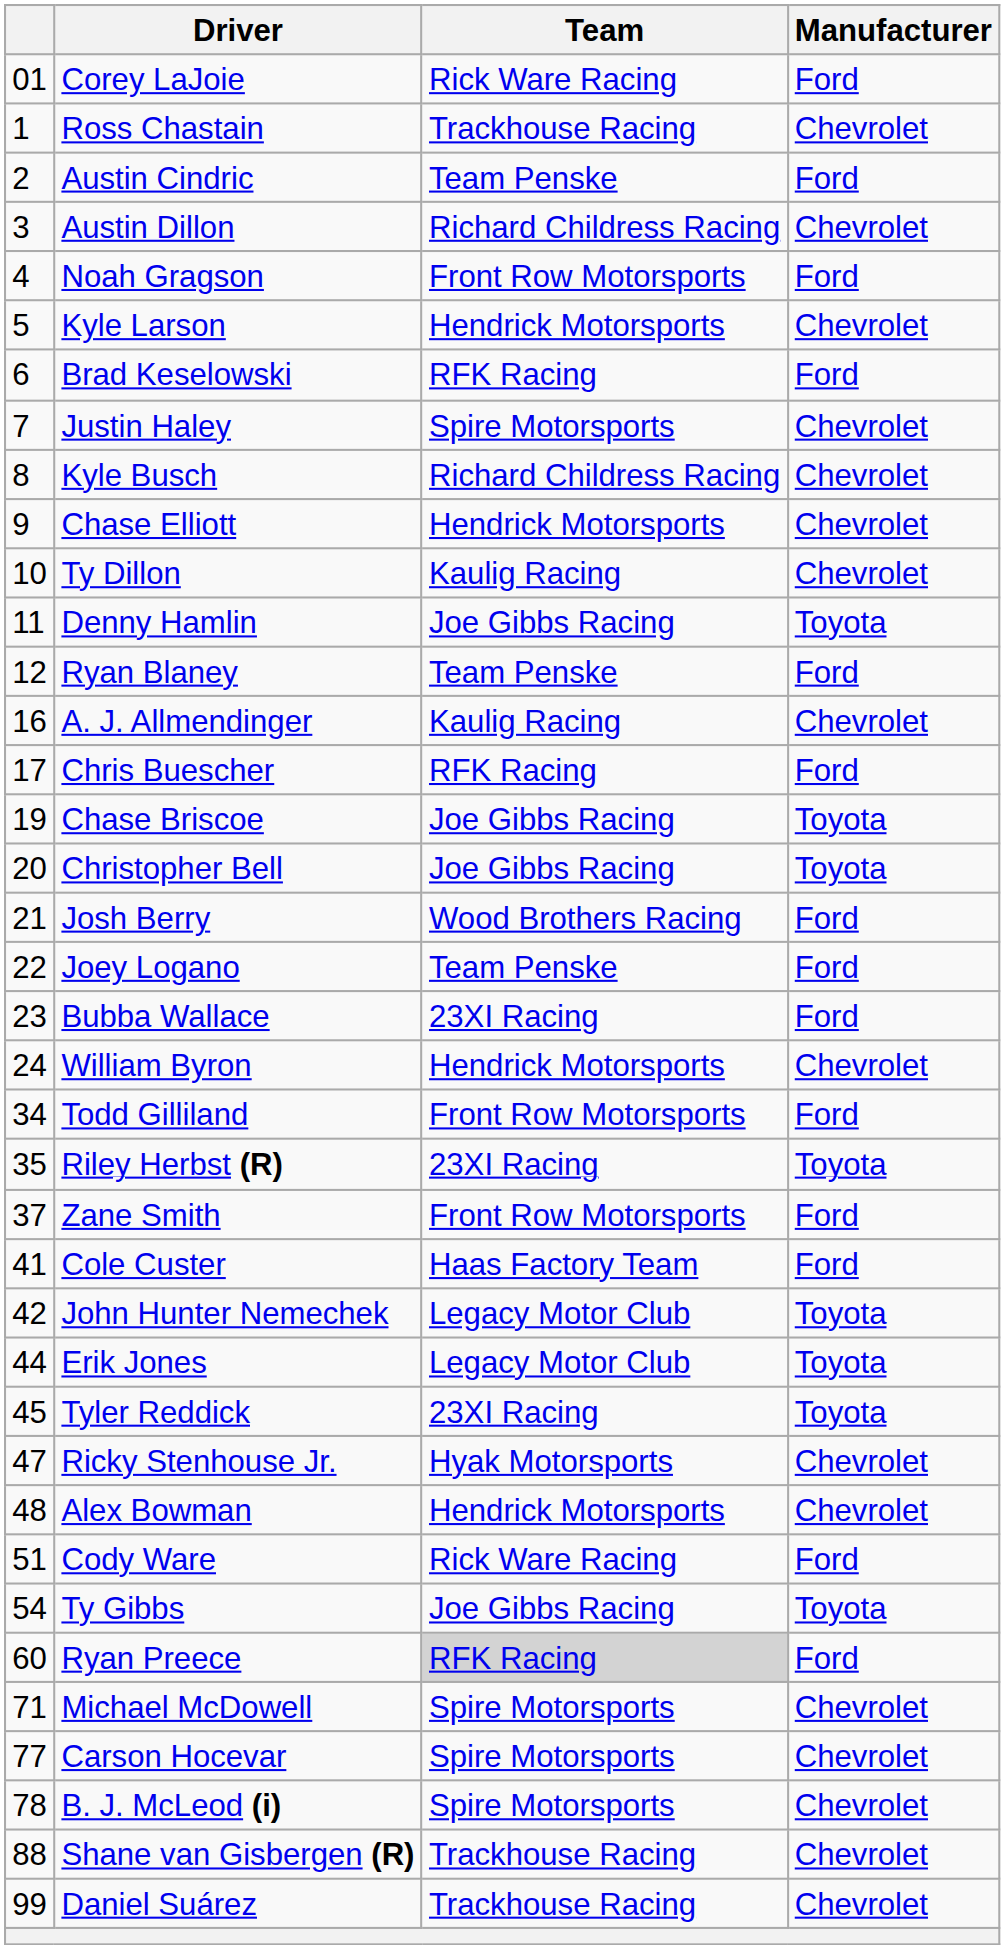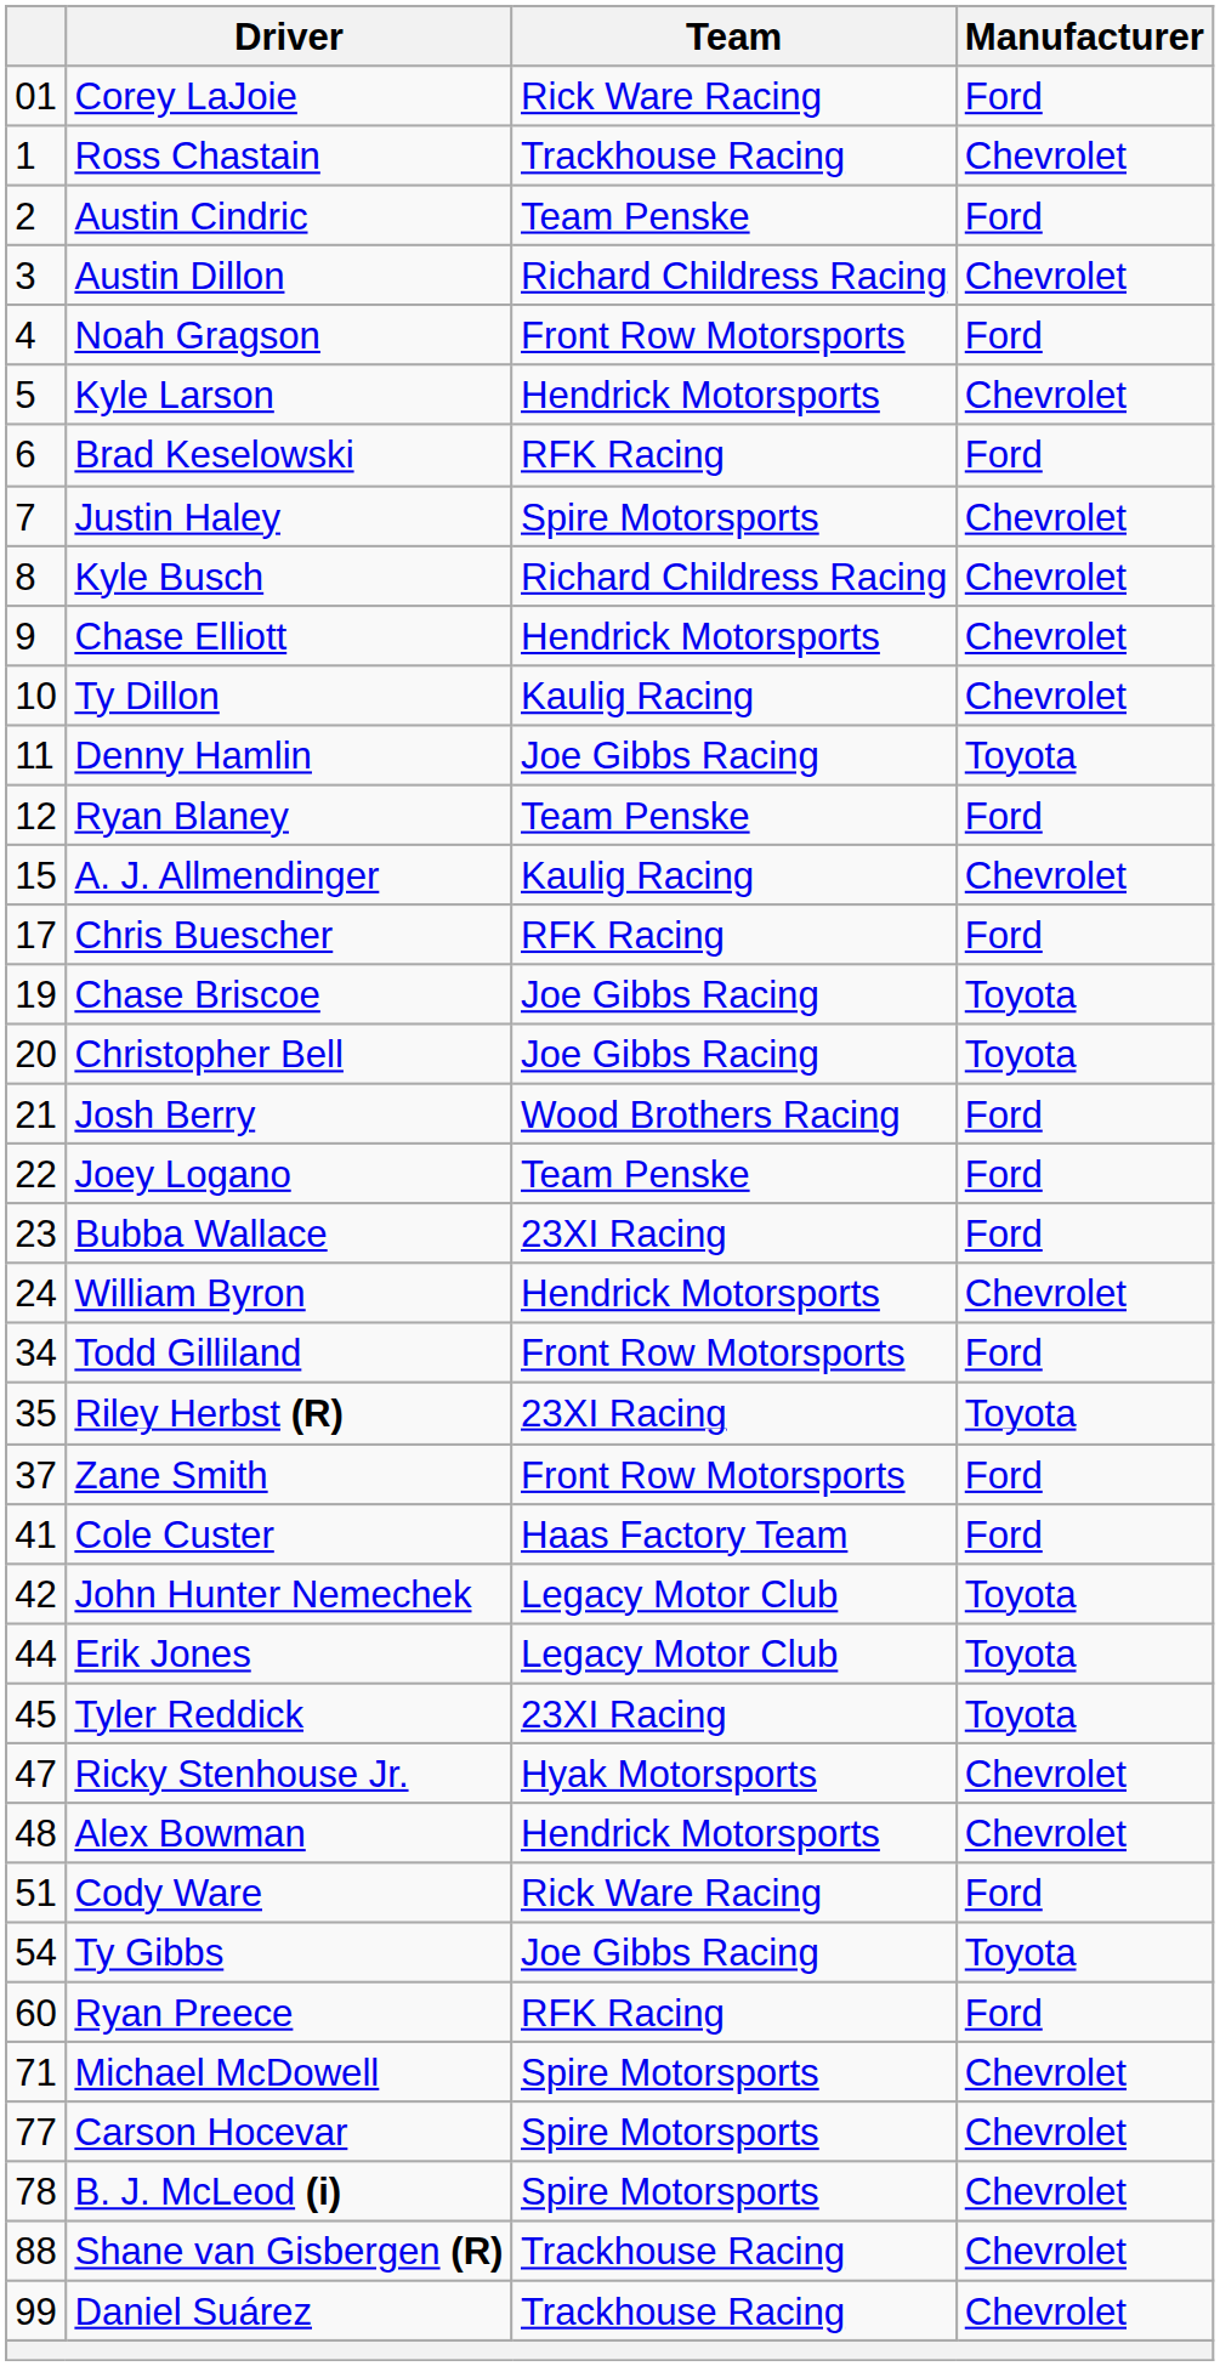A. J. Allmendinger | column 1: 16 -> 15
Ryan Preece | Team: lightgrey background -> no background
